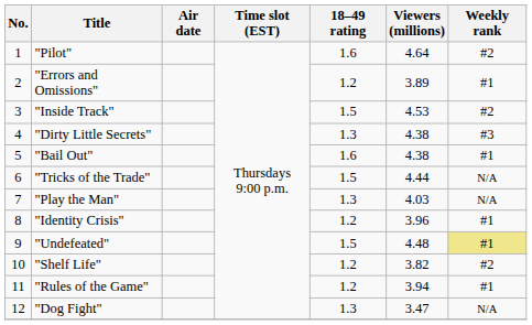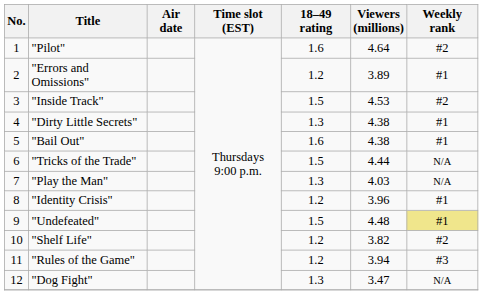"Dirty Little Secrets" | Weekly rank: #3 -> #1
"Rules of the Game" | Weekly rank: #1 -> #3
